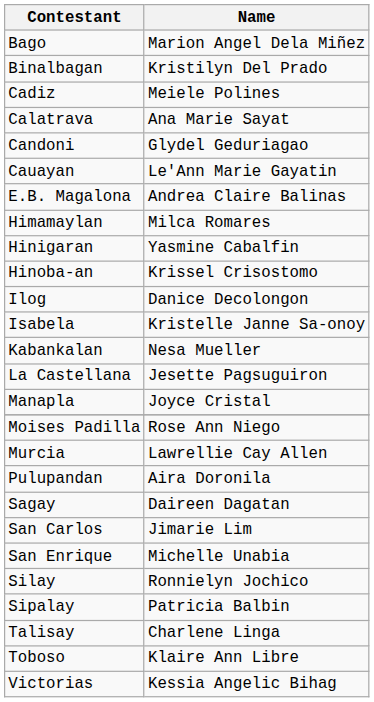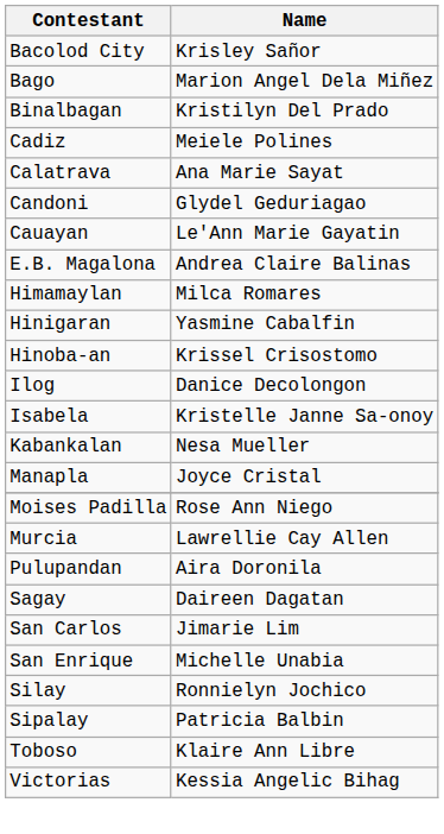+ row: Bacolod City | Krisley Sañor
- row: La Castellana | Jesette Pagsuguiron
- row: Talisay | Charlene Linga
